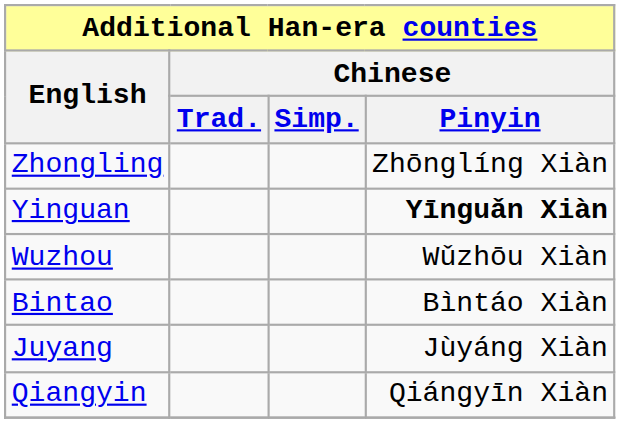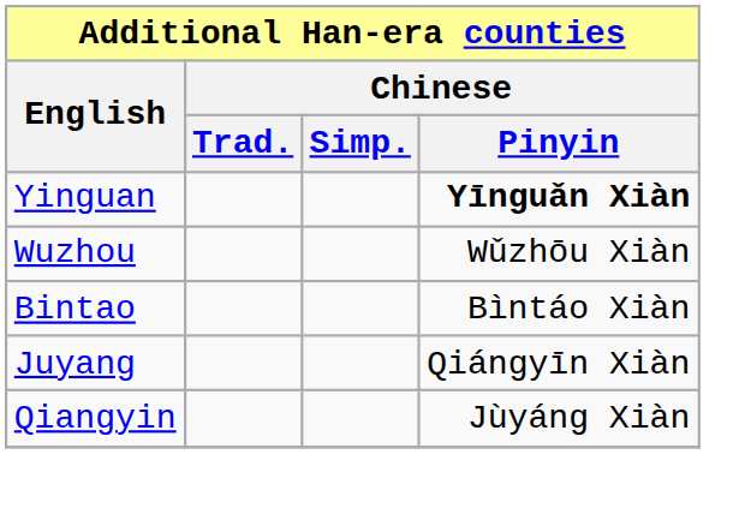- row: Zhongling | Zhōnglíng Xiàn
Juyang | Chinese / Pinyin: Jùyáng Xiàn -> Qiángyīn Xiàn
Qiangyin | Chinese / Pinyin: Qiángyīn Xiàn -> Jùyáng Xiàn
